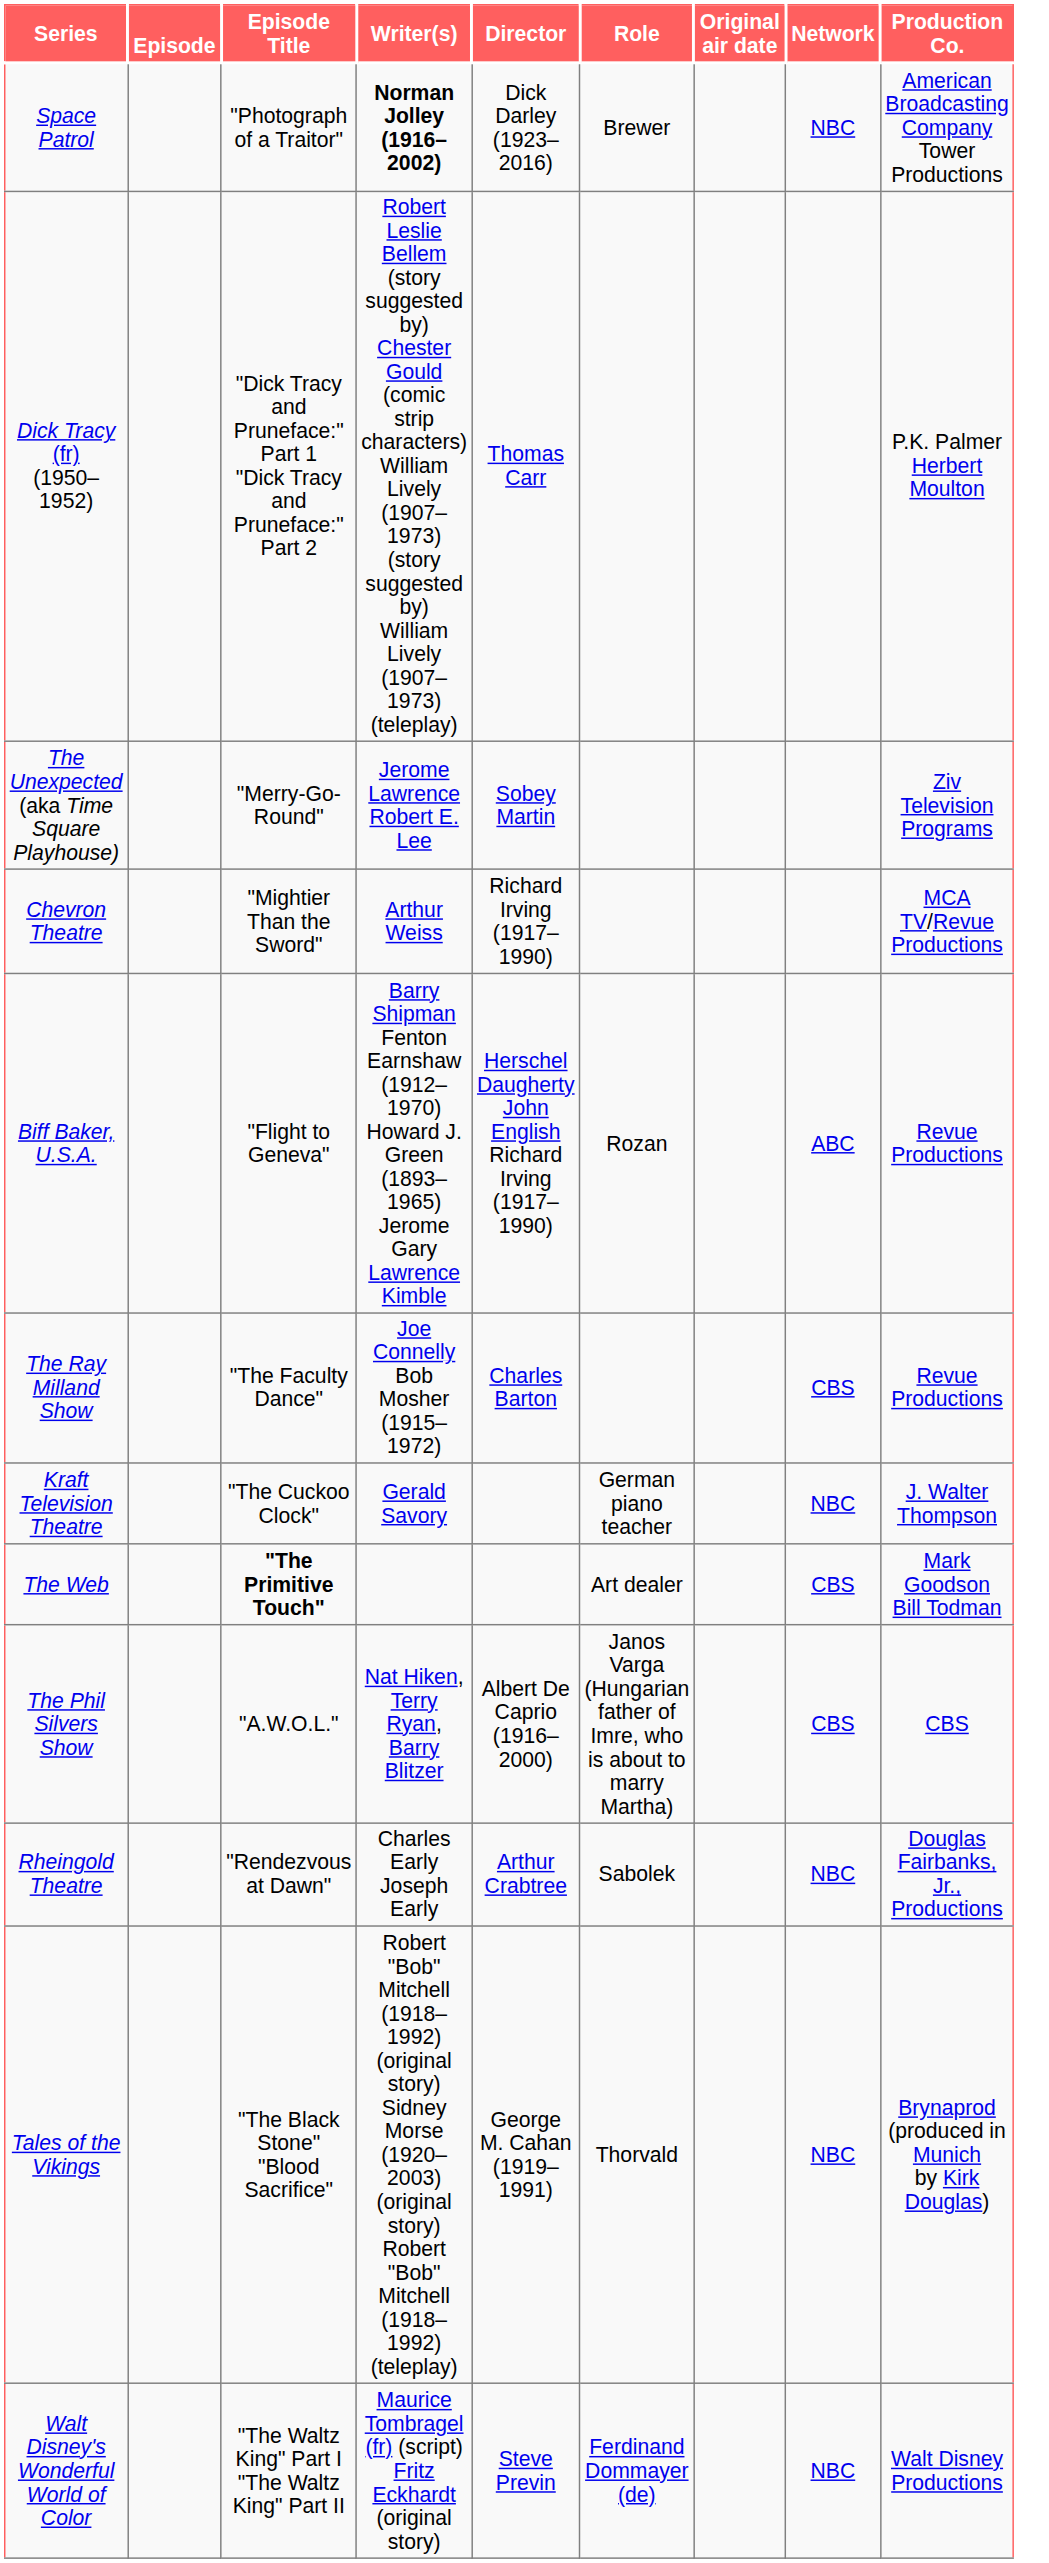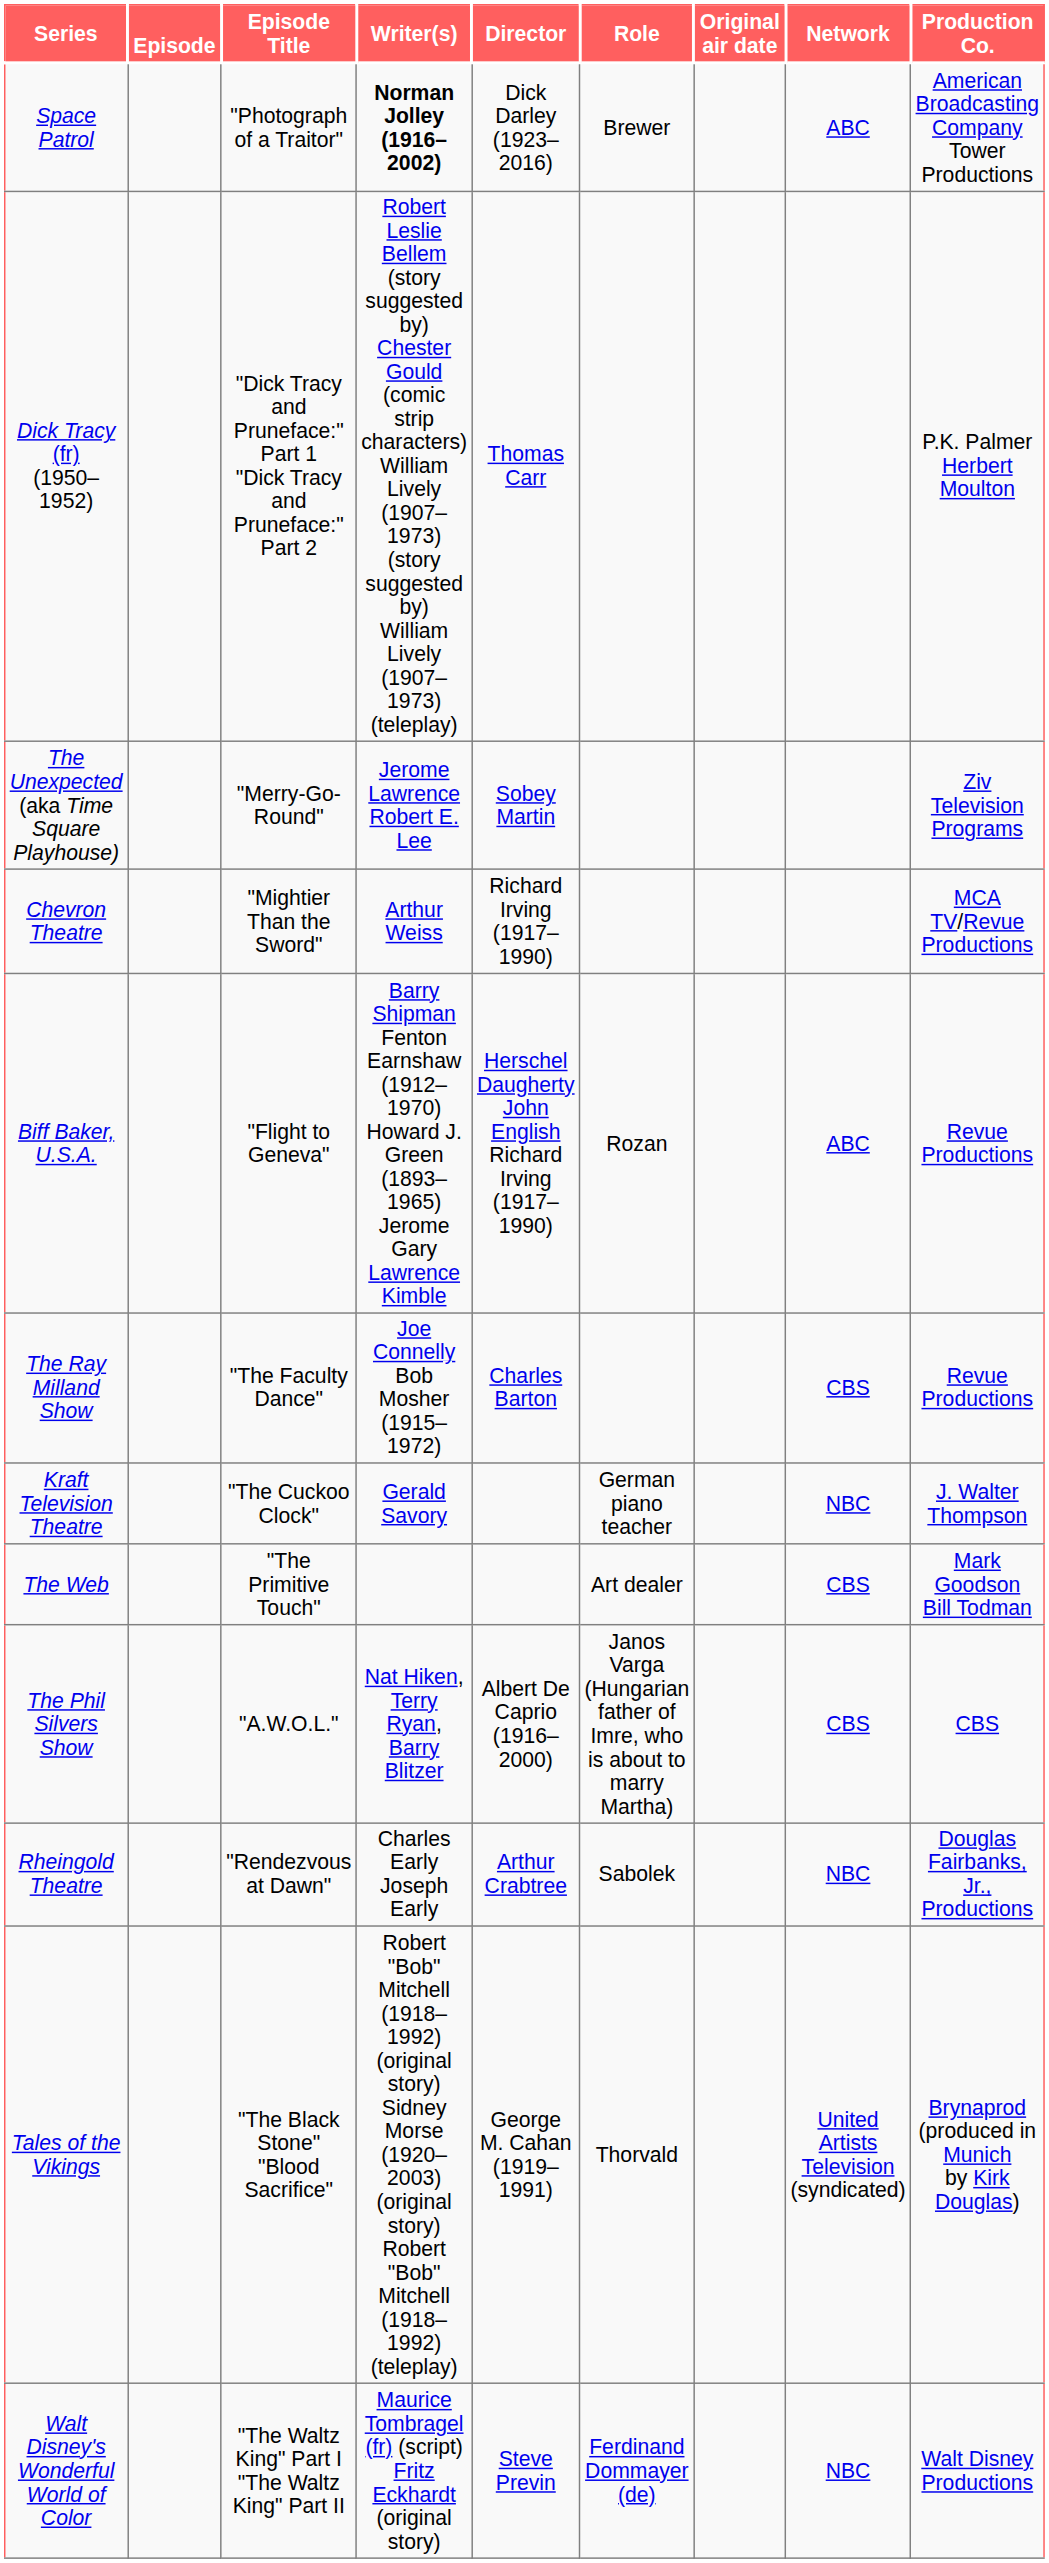Space Patrol | Network: NBC -> ABC
The Web | Episode Title: bold -> normal
Tales of the Vikings | Network: NBC -> United Artists Television (syndicated)
